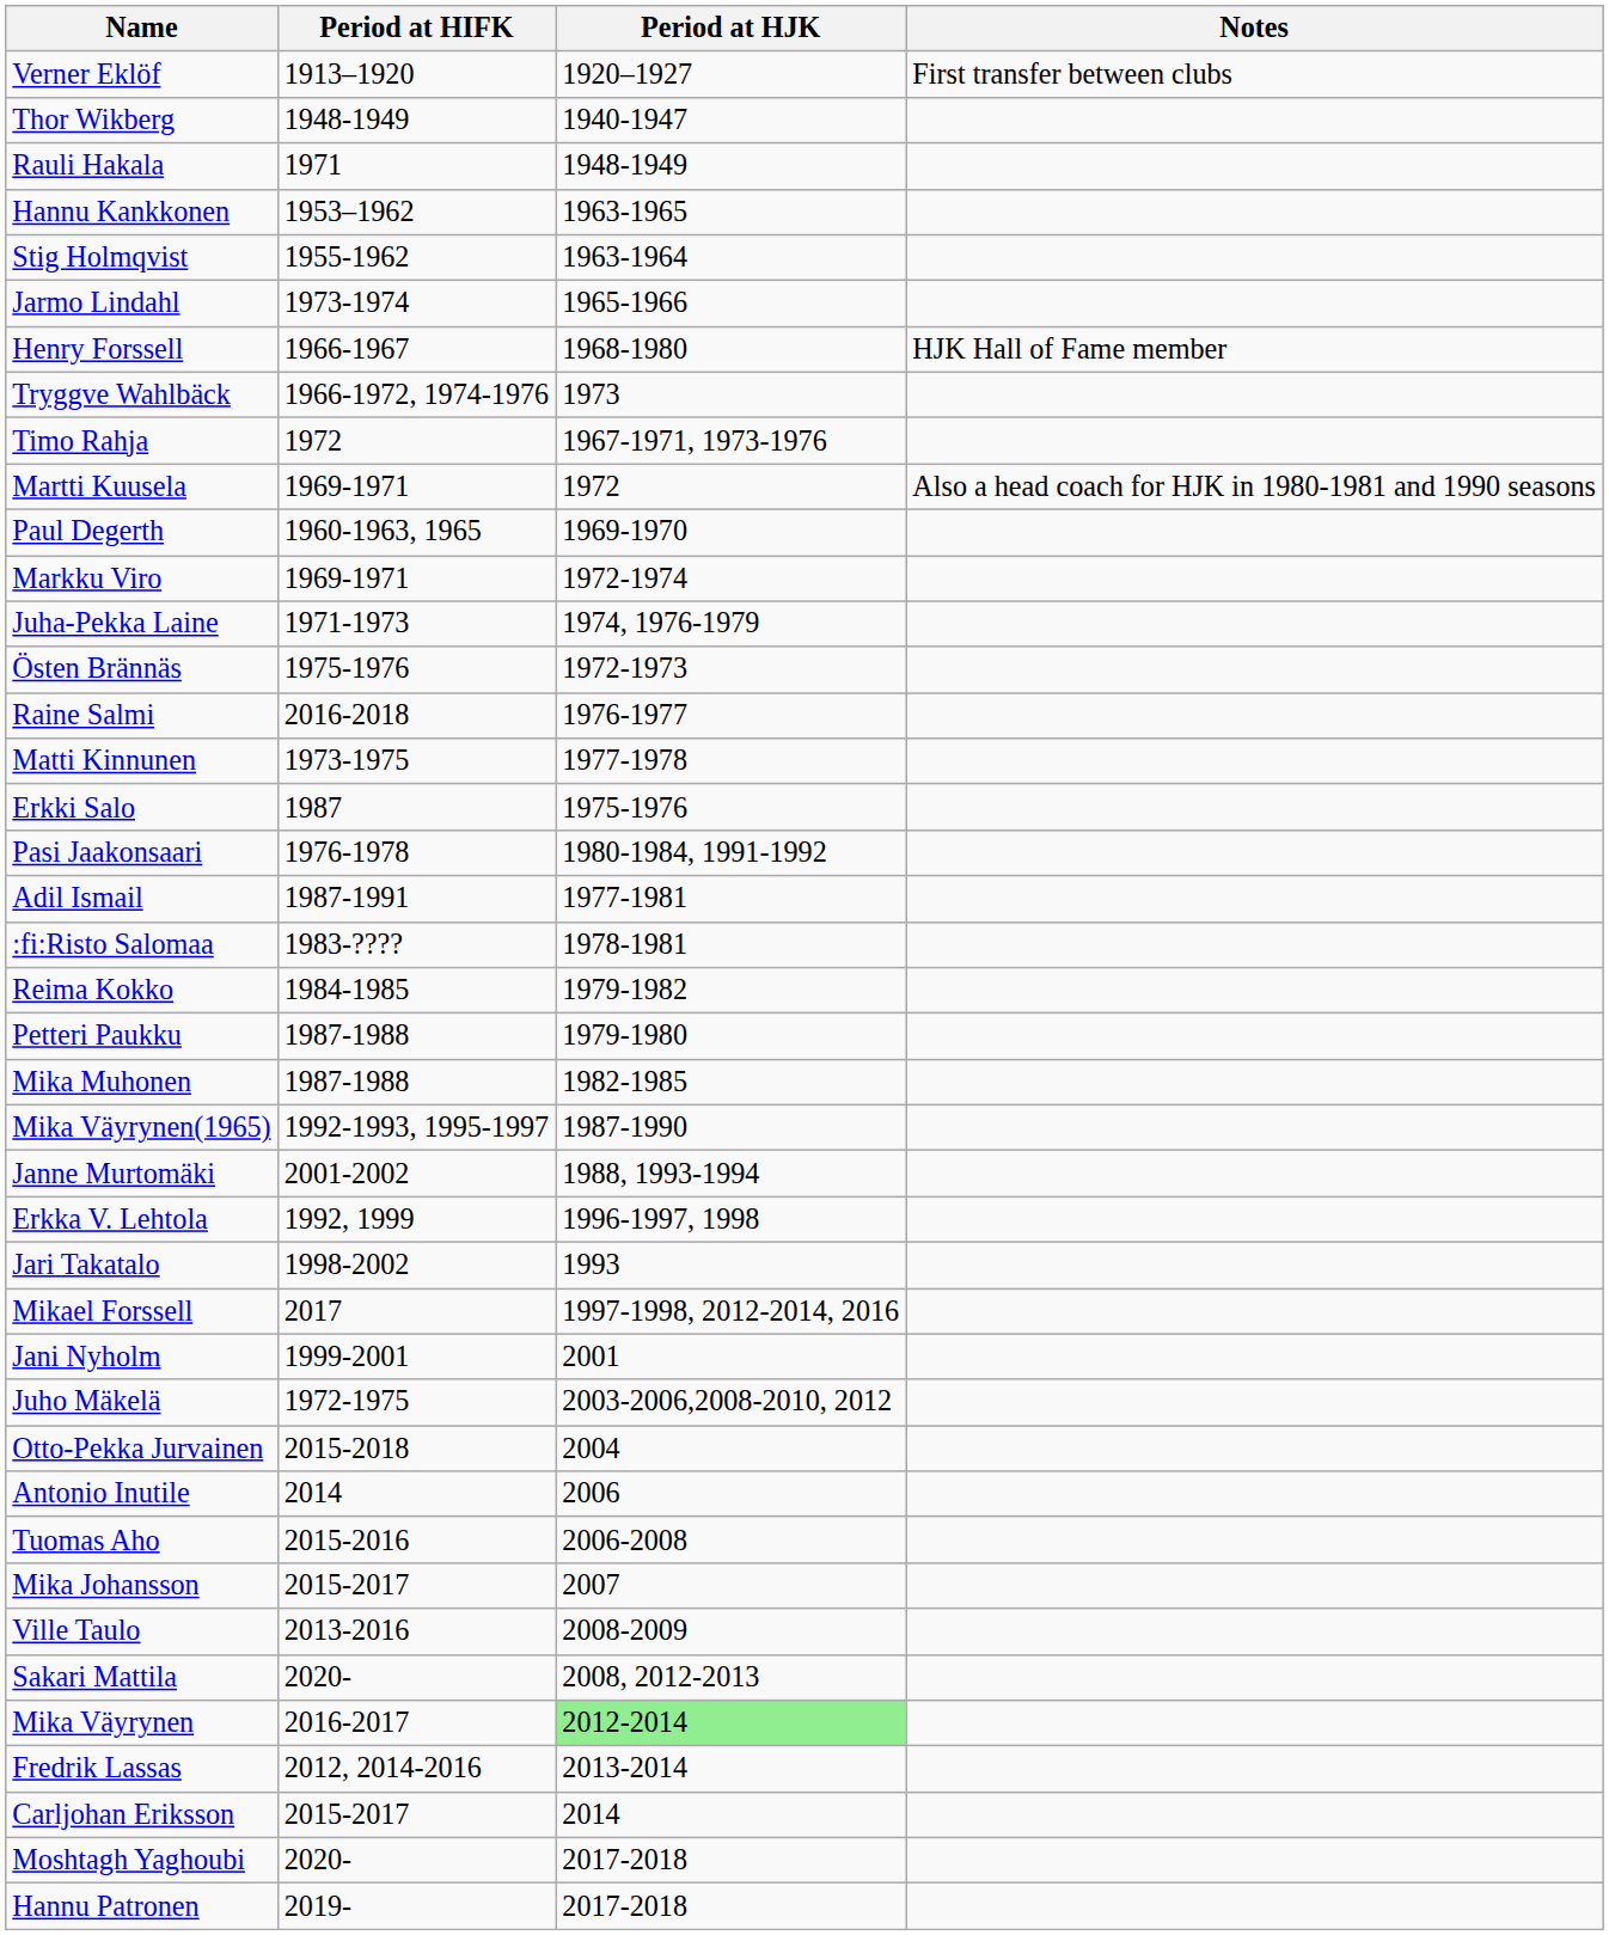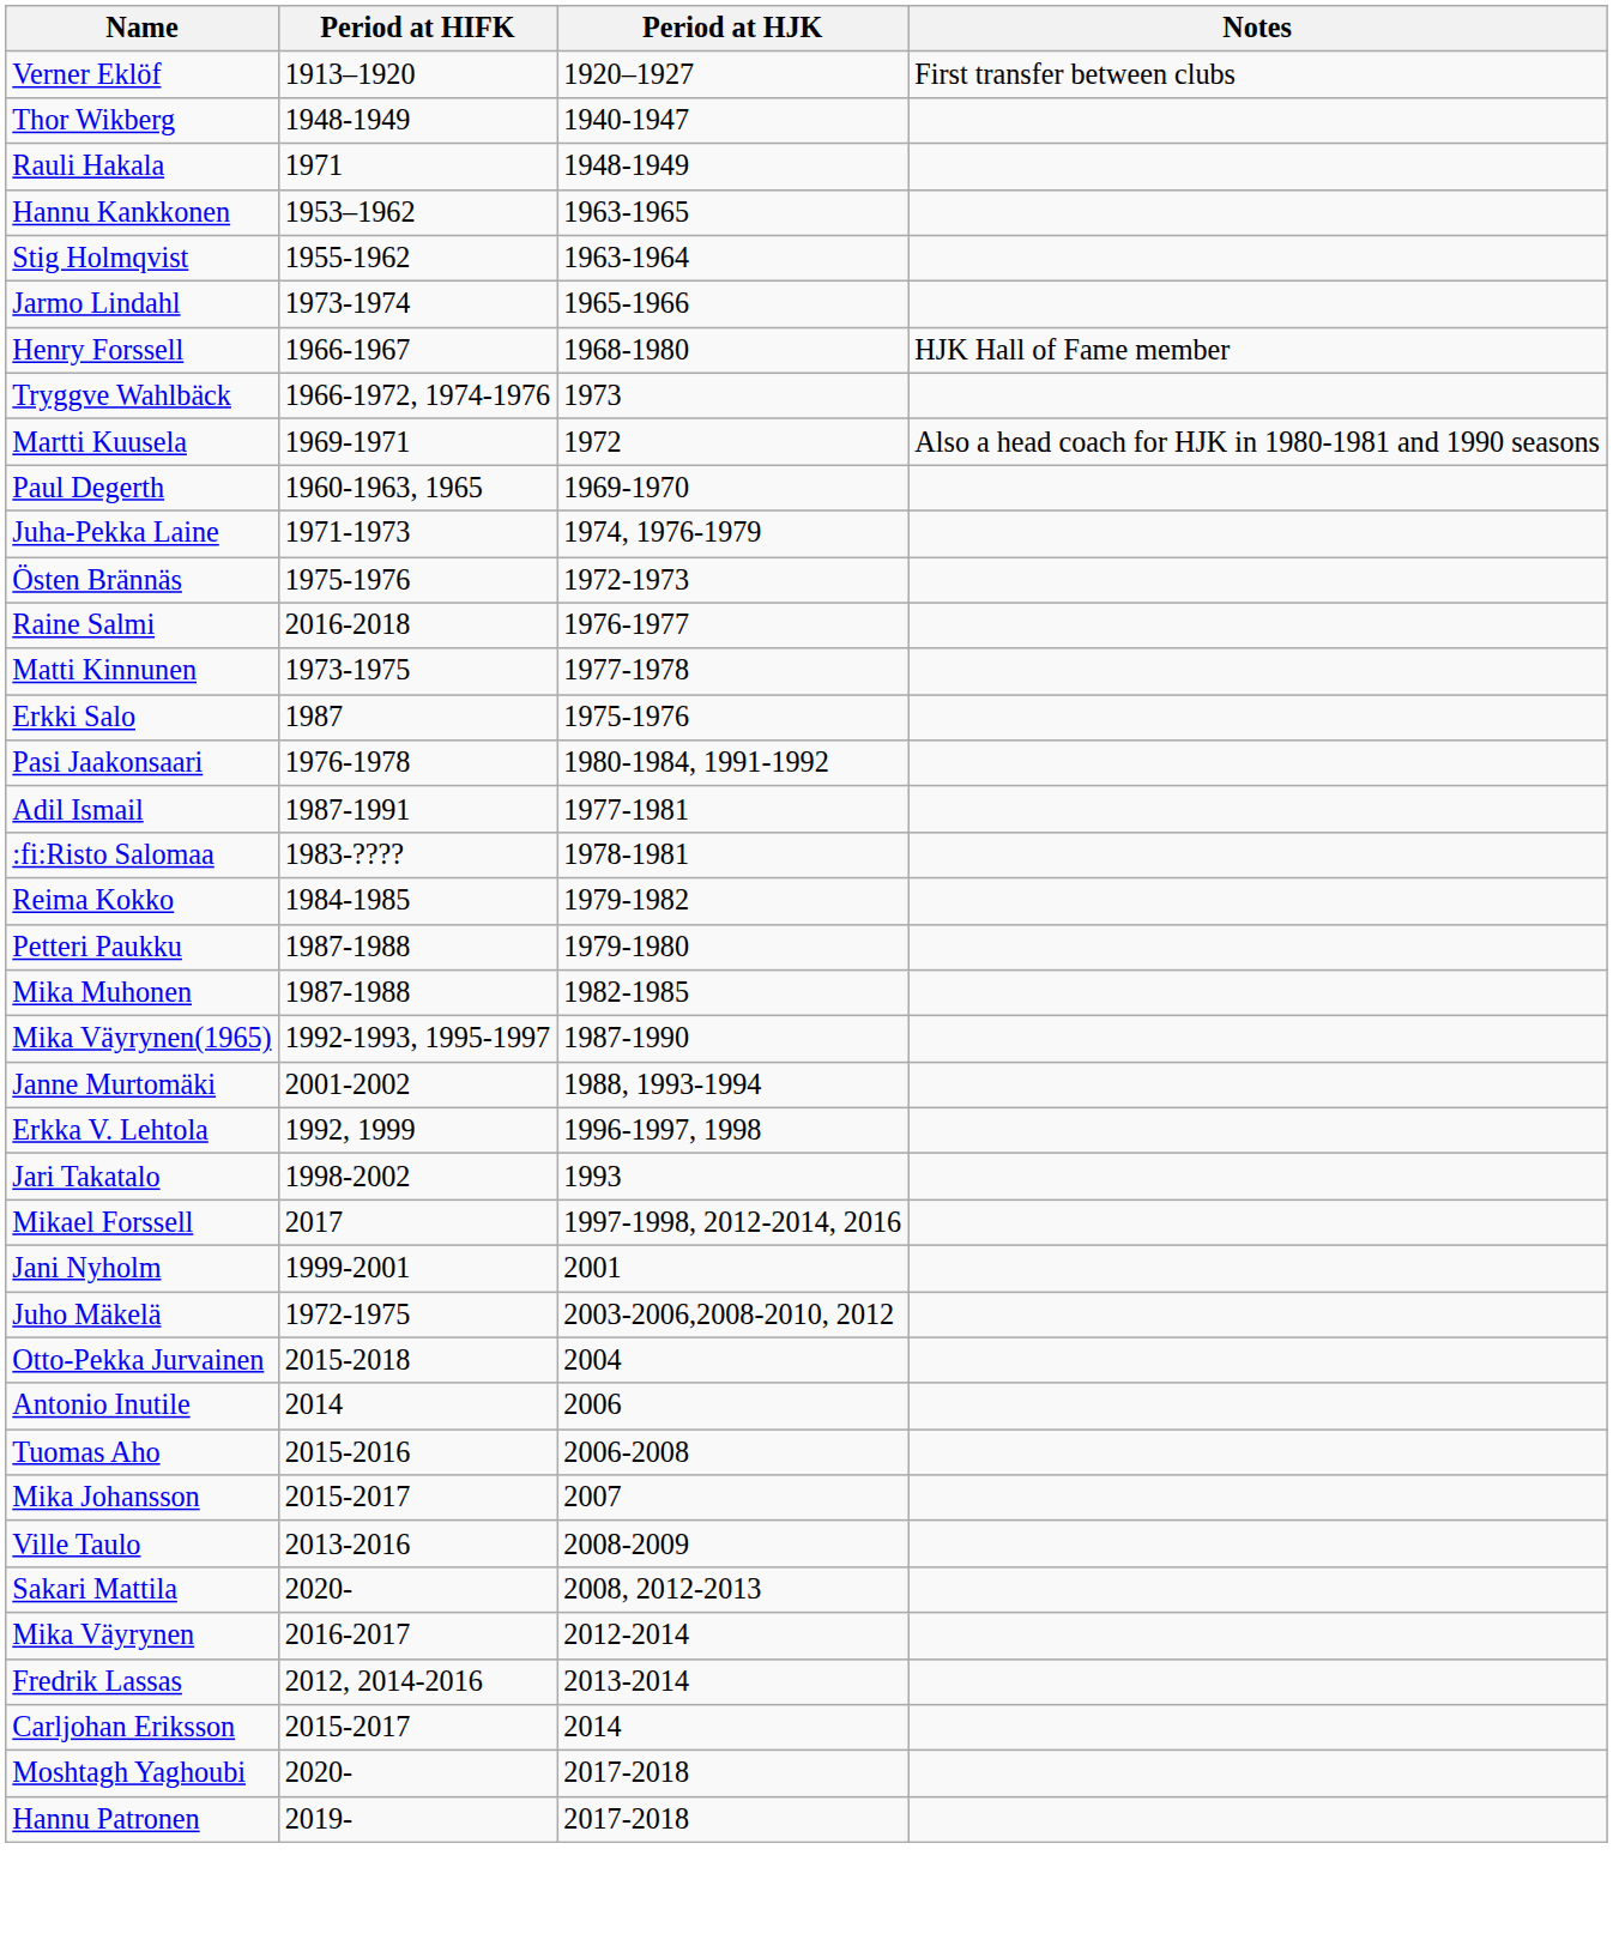- row: Timo Rahja | 1972 | 1967-1971, 1973-1976
- row: Markku Viro | 1969-1971 | 1972-1974
Mika Väyrynen | Period at HJK: lightgreen background -> no background
